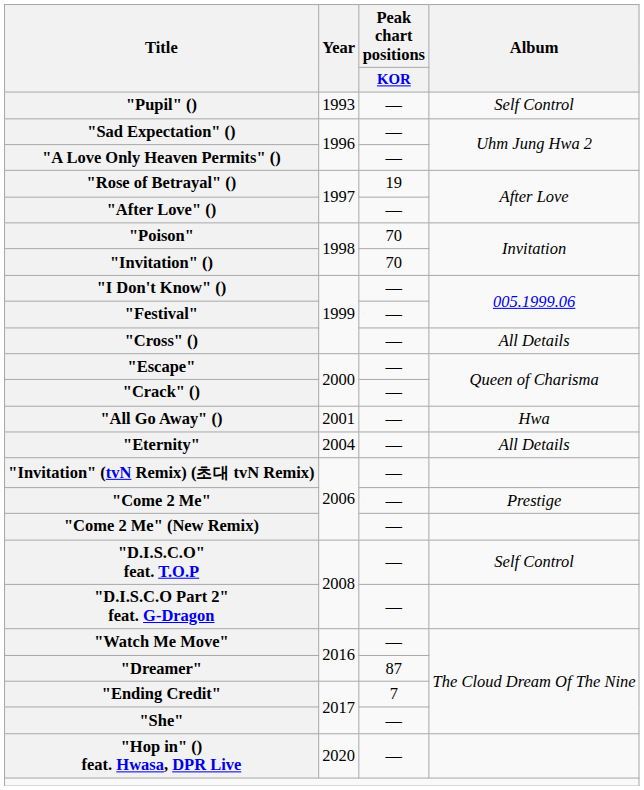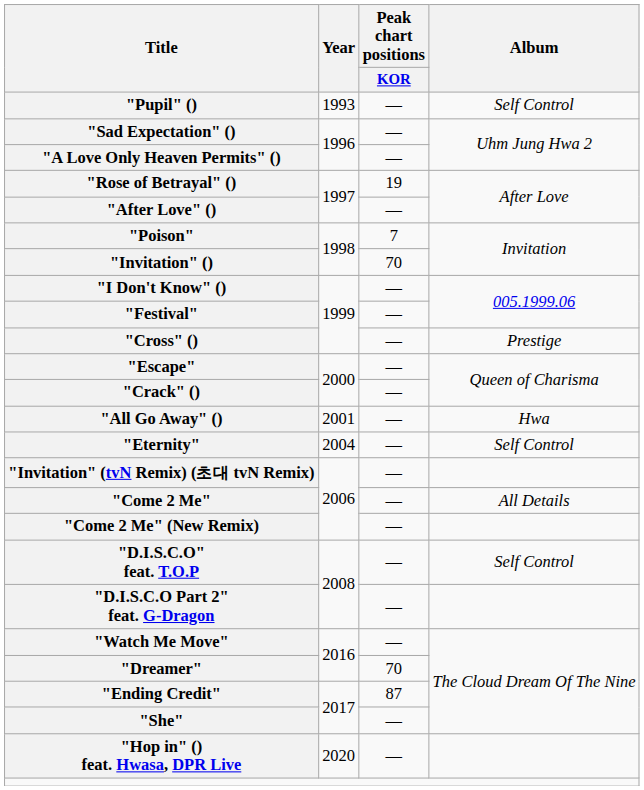"Poison" | Peak chart positions / KOR: 70 -> 7
"Cross" () | Album: All Details -> Prestige
"Eternity" | Album: All Details -> Self Control
"Come 2 Me" | Album: Prestige -> All Details
"Dreamer" | Peak chart positions / KOR: 87 -> 70
"Ending Credit" | Peak chart positions / KOR: 7 -> 87
